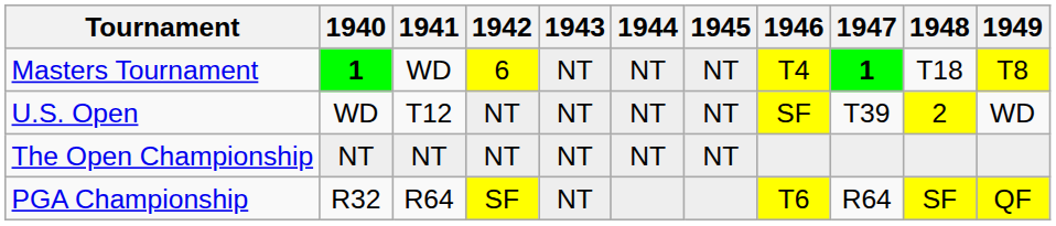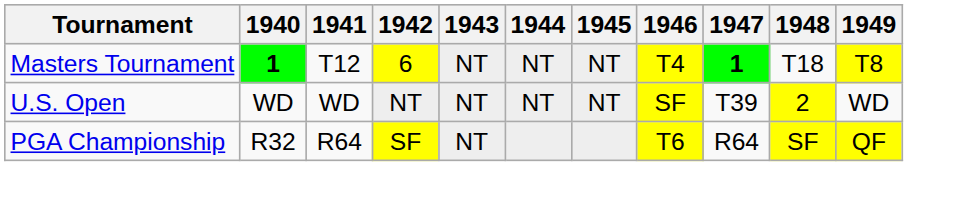Masters Tournament | 1941: WD -> T12
U.S. Open | 1941: T12 -> WD
- row: The Open Championship | NT | NT | NT | NT | NT | NT
